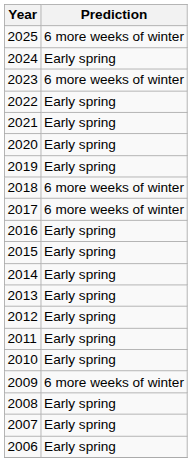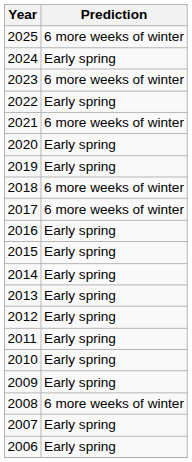2021 | Prediction: Early spring -> 6 more weeks of winter
2009 | Prediction: 6 more weeks of winter -> Early spring
2008 | Prediction: Early spring -> 6 more weeks of winter
